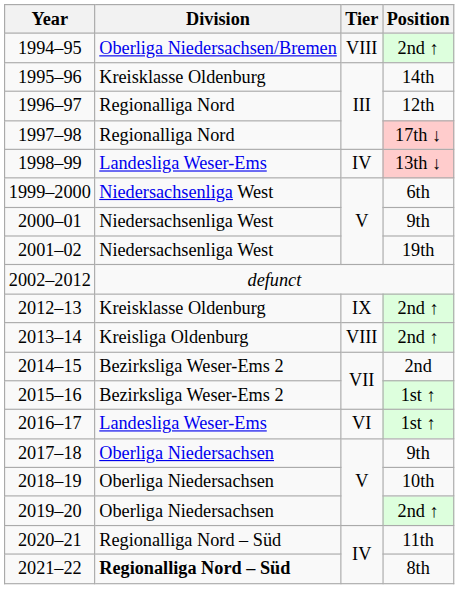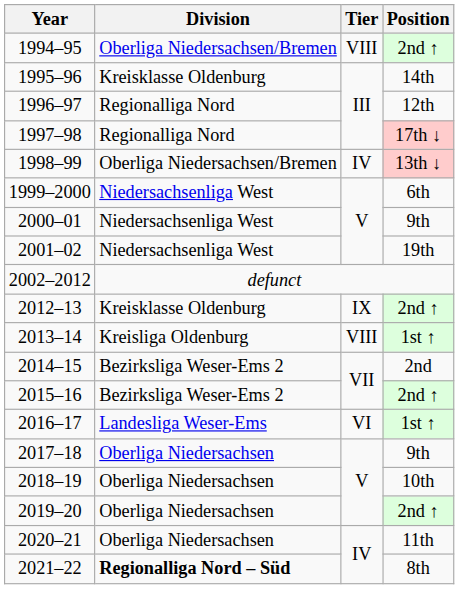1998–99 | Division: Landesliga Weser-Ems -> Oberliga Niedersachsen/Bremen
2013–14 | Position: 2nd ↑ -> 1st ↑
2015–16 | Position: 1st ↑ -> 2nd ↑
2020–21 | Division: Regionalliga Nord – Süd -> Oberliga Niedersachsen
